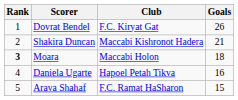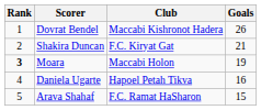Dovrat Bendel | Club: F.C. Kiryat Gat -> Maccabi Kishronot Hadera
Shakira Duncan | Club: Maccabi Kishronot Hadera -> F.C. Kiryat Gat
Moara | Goals: 18 -> 19
